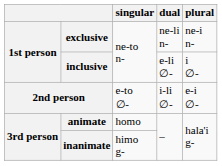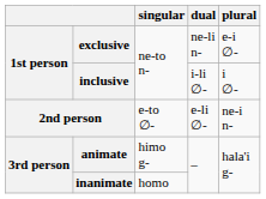exclusive | plural: ne-i n- -> e-i ∅-
inclusive | dual: e-li ∅- -> i-li ∅-
2nd person | dual: i-li ∅- -> e-li ∅-
2nd person | plural: e-i ∅- -> ne-i n-
animate | singular: homo -> himo g-
inanimate | singular: himo g- -> homo
